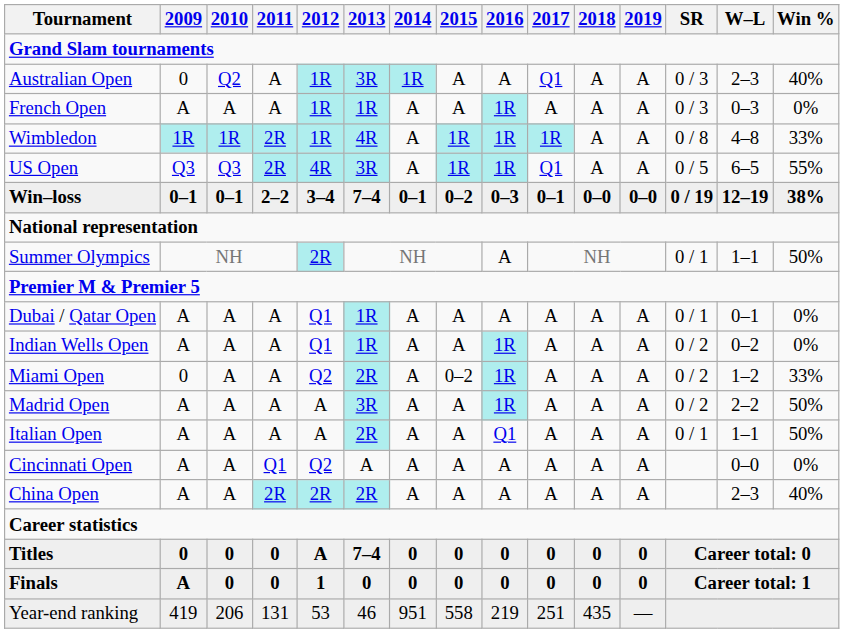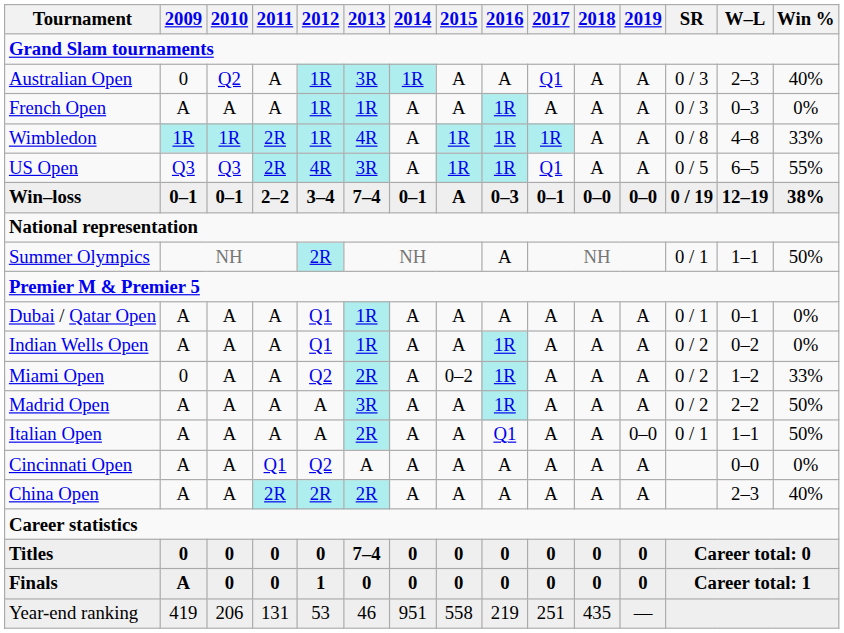Win–loss | 2015: 0–2 -> A
Italian Open | 2019: A -> 0–0
Titles | 2012: A -> 0
